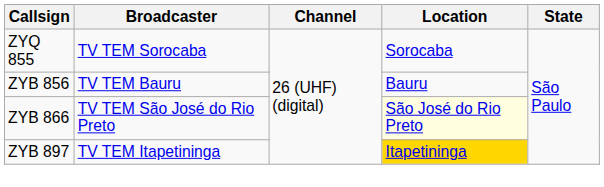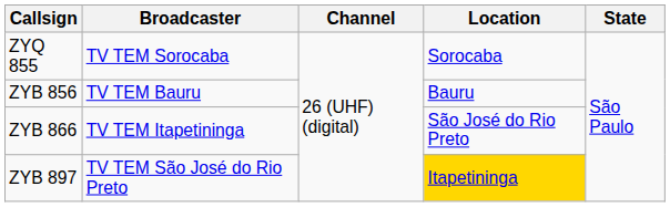ZYB 866 | Broadcaster: TV TEM São José do Rio Preto -> TV TEM Itapetininga
ZYB 866 | Location: lightyellow background -> no background
ZYB 897 | Broadcaster: TV TEM Itapetininga -> TV TEM São José do Rio Preto
